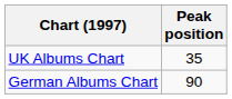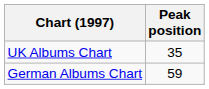German Albums Chart | Peak position: 90 -> 59
